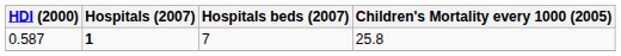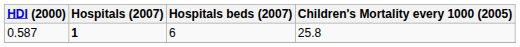0.587 | Hospitals beds (2007): 7 -> 6
